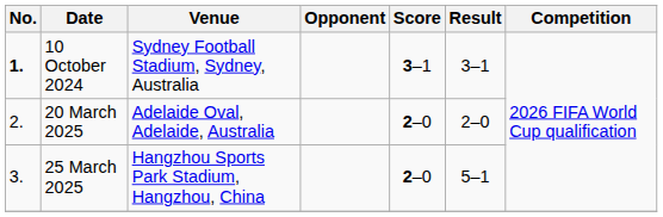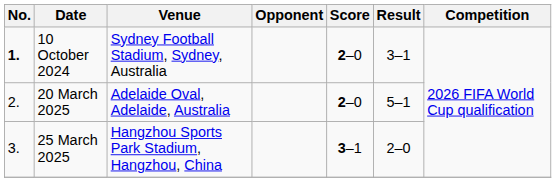10 October 2024 | Score: 3–1 -> 2–0
20 March 2025 | Result: 2–0 -> 5–1
25 March 2025 | Score: 2–0 -> 3–1
25 March 2025 | Result: 5–1 -> 2–0
